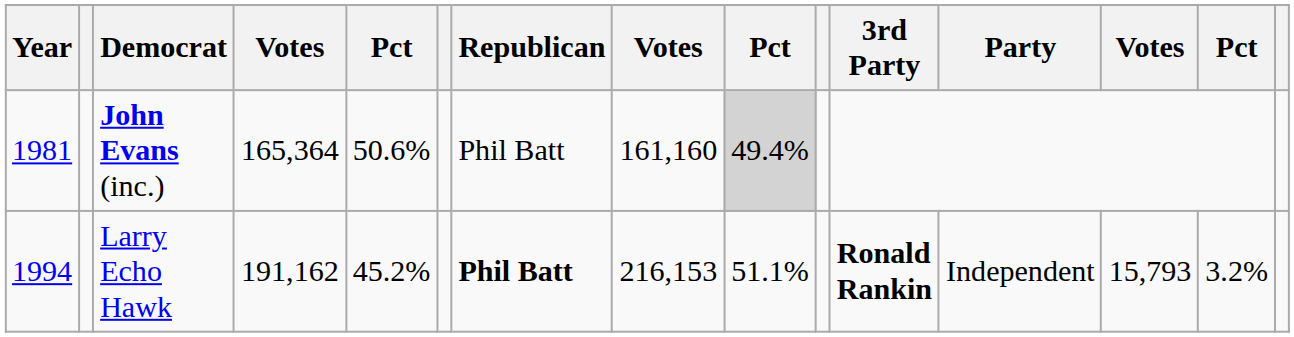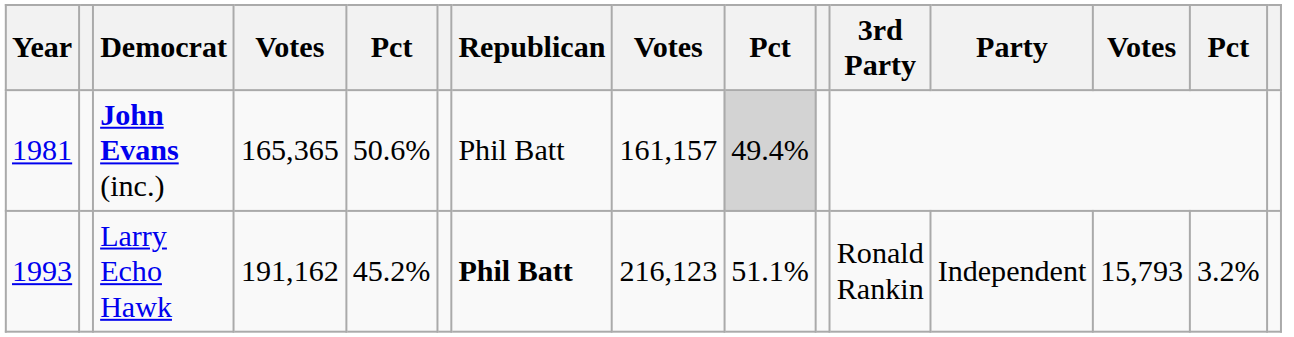John Evans (inc.) | column 4: 165,364 -> 165,365
John Evans (inc.) | column 8: 161,160 -> 161,157
Larry Echo Hawk | Year: 1994 -> 1993
Larry Echo Hawk | column 8: 216,153 -> 216,123
Larry Echo Hawk | 3rd Party: bold -> normal
